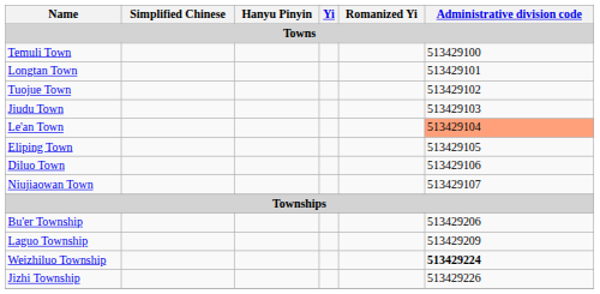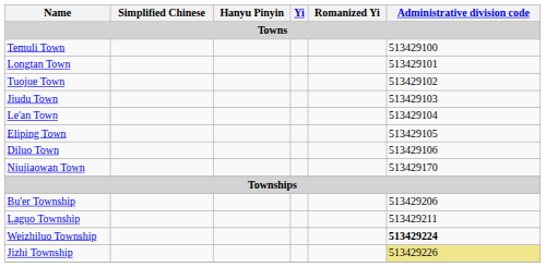Le'an Town | Administrative division code: lightsalmon background -> no background
Niujiaowan Town | Administrative division code: 513429107 -> 513429170
Laguo Township | Administrative division code: 513429209 -> 513429211
Jizhi Township | Administrative division code: no background -> khaki background
